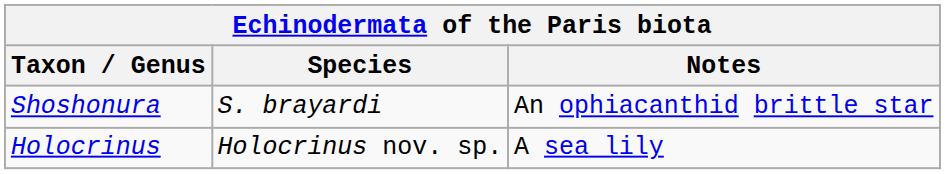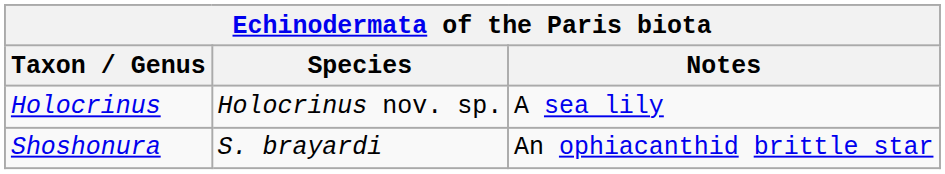rows swapped: Holocrinus <-> Shoshonura
